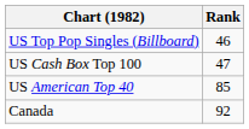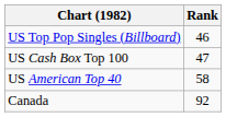US American Top 40 | Rank: 85 -> 58
